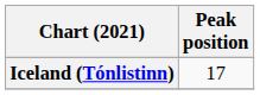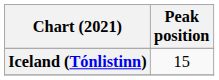Iceland (Tónlistinn) | Peak position: 17 -> 15
